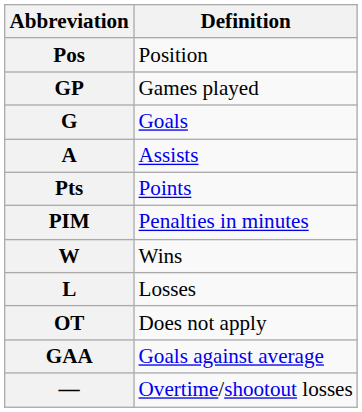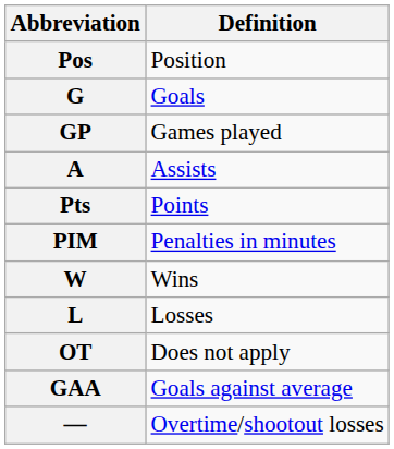rows swapped: GP <-> G
